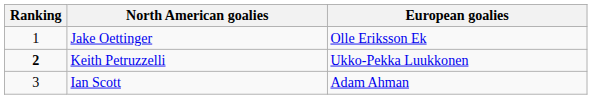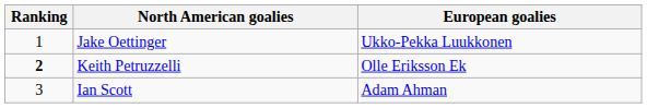Jake Oettinger | European goalies: Olle Eriksson Ek -> Ukko-Pekka Luukkonen
Keith Petruzzelli | European goalies: Ukko-Pekka Luukkonen -> Olle Eriksson Ek
